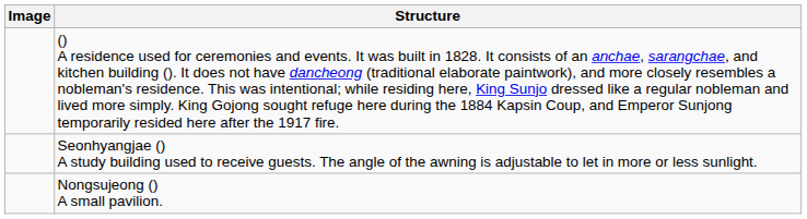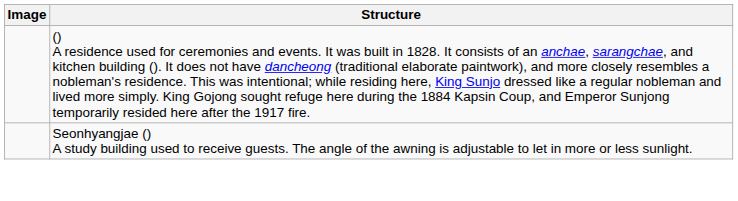- row: Nongsujeong () A small pavilion.
